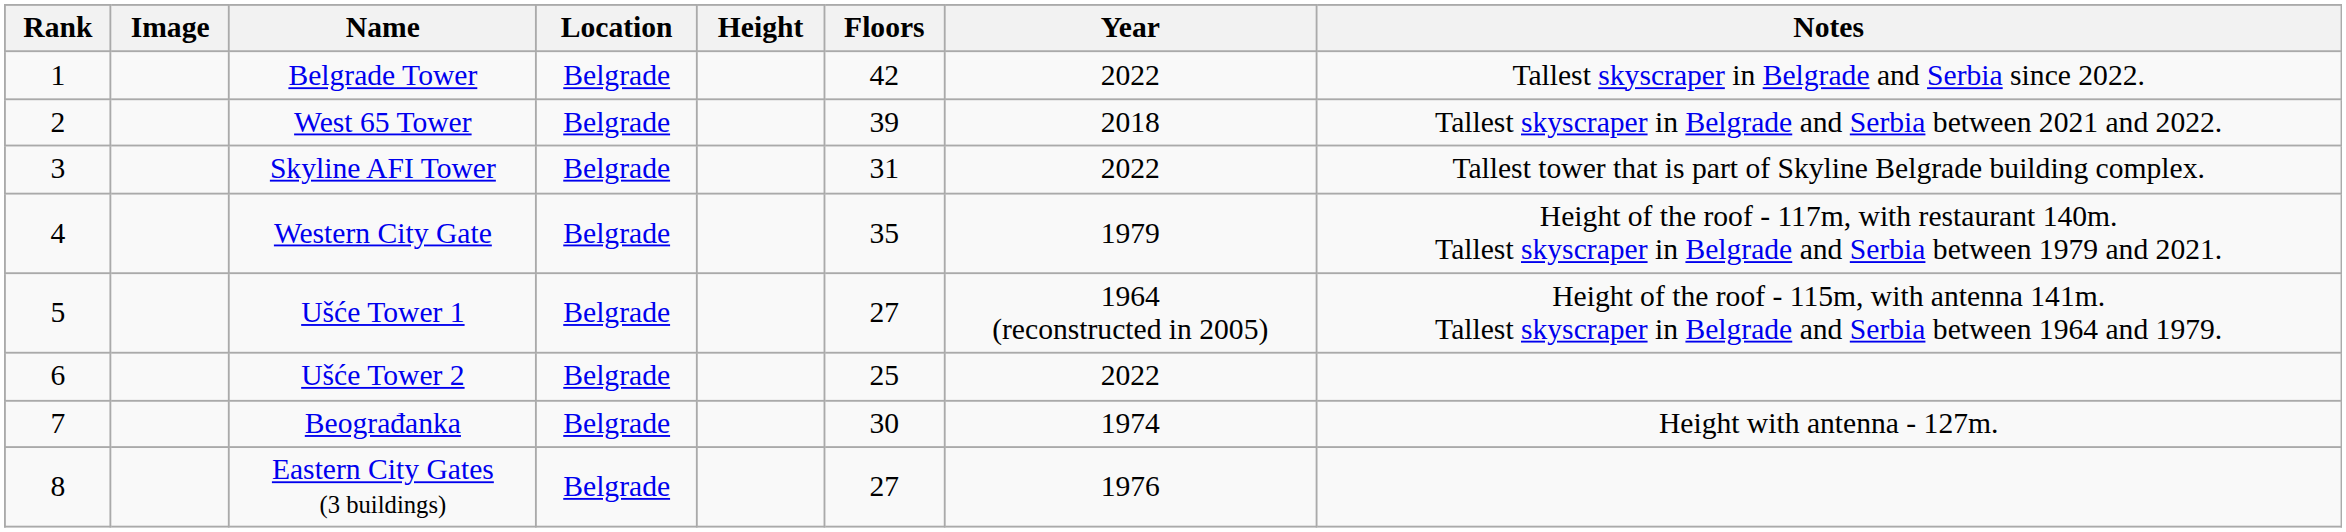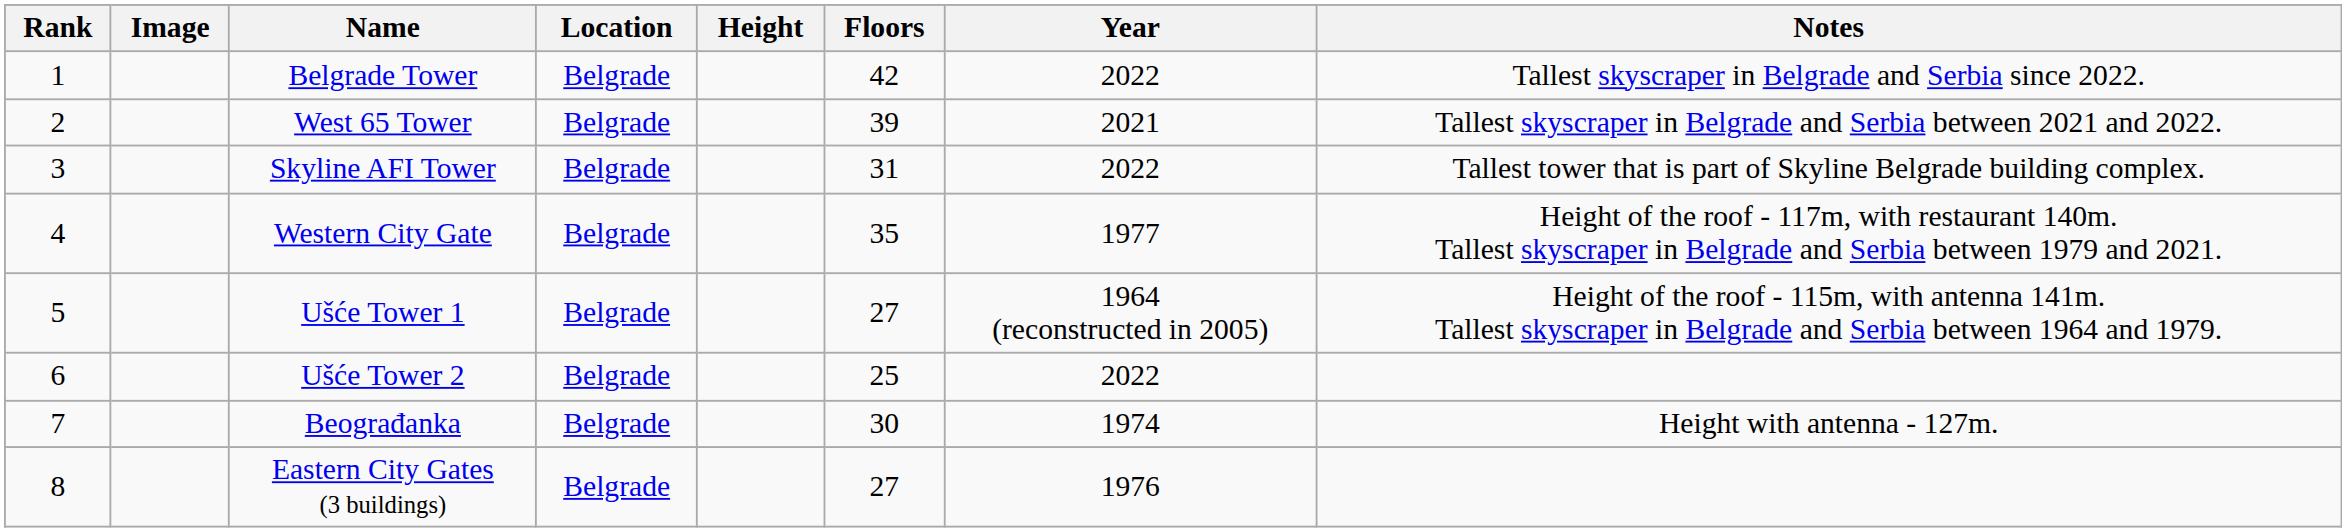West 65 Tower | Year: 2018 -> 2021
Western City Gate | Year: 1979 -> 1977
